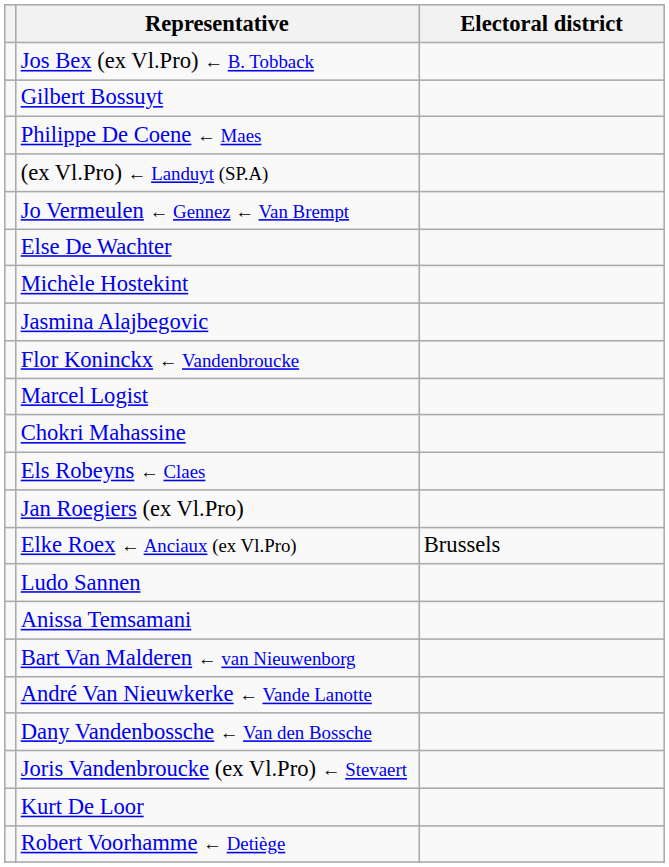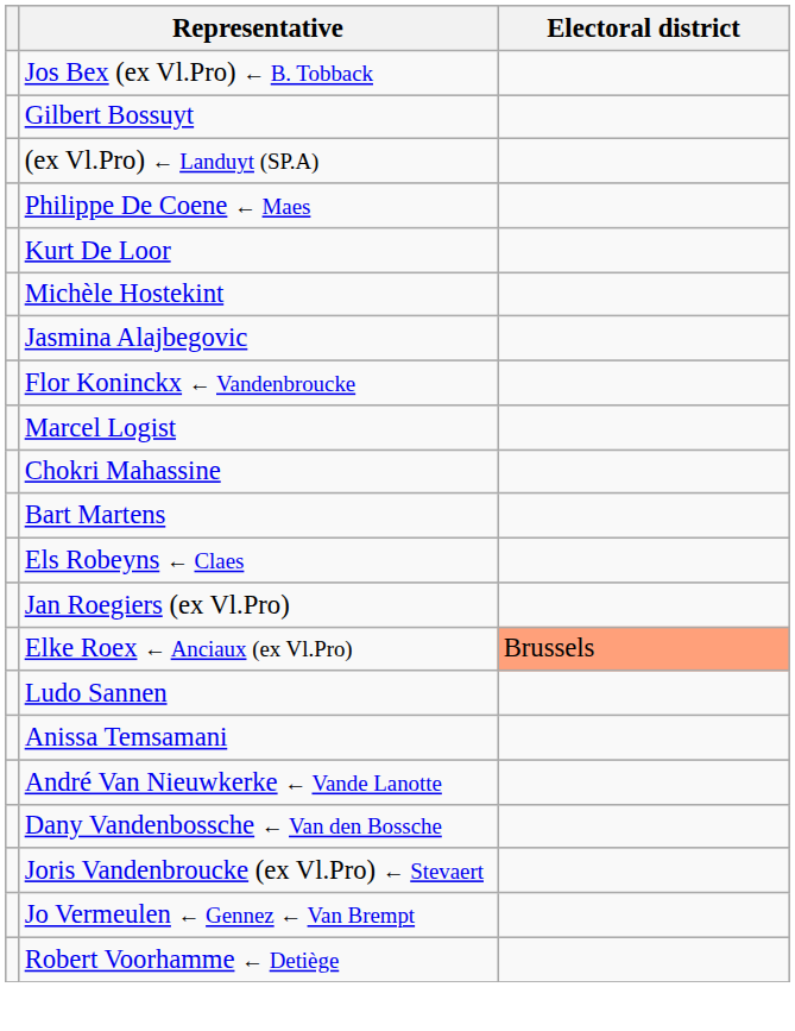rows swapped: (ex Vl.Pro) ← Landuyt (SP.A) <-> Philippe De Coene ← Maes
rows swapped: Kurt De Loor <-> Jo Vermeulen ← Gennez ← Van Brempt
- row: Else De Wachter
+ row: Bart Martens
Elke Roex ← Anciaux (ex Vl.Pro) | Electoral district: no background -> lightsalmon background
- row: Bart Van Malderen ← van Nieuwenborg
